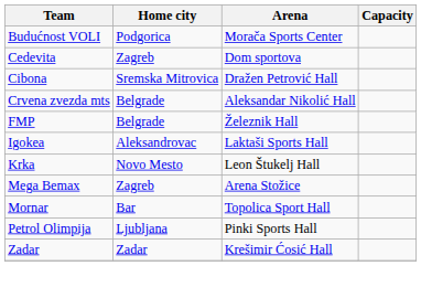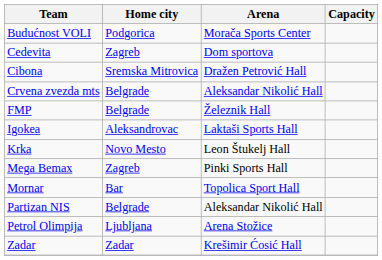Mega Bemax | Arena: Arena Stožice -> Pinki Sports Hall
+ row: Partizan NIS | Belgrade | Aleksandar Nikolić Hall
Petrol Olimpija | Arena: Pinki Sports Hall -> Arena Stožice
